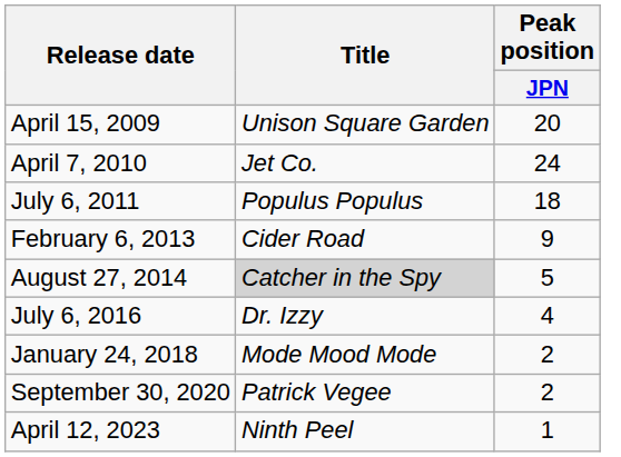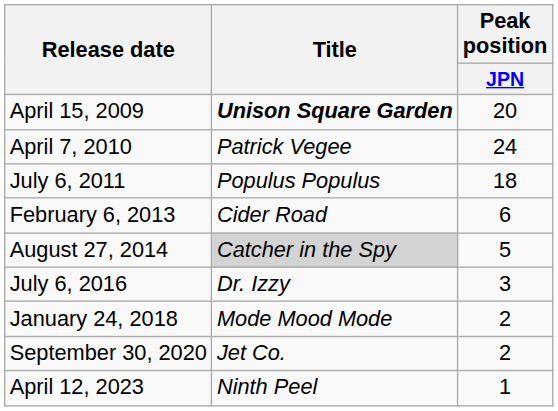April 15, 2009 | Title: normal -> bold
April 7, 2010 | Title: Jet Co. -> Patrick Vegee
February 6, 2013 | Peak position / JPN: 9 -> 6
July 6, 2016 | Peak position / JPN: 4 -> 3
September 30, 2020 | Title: Patrick Vegee -> Jet Co.
